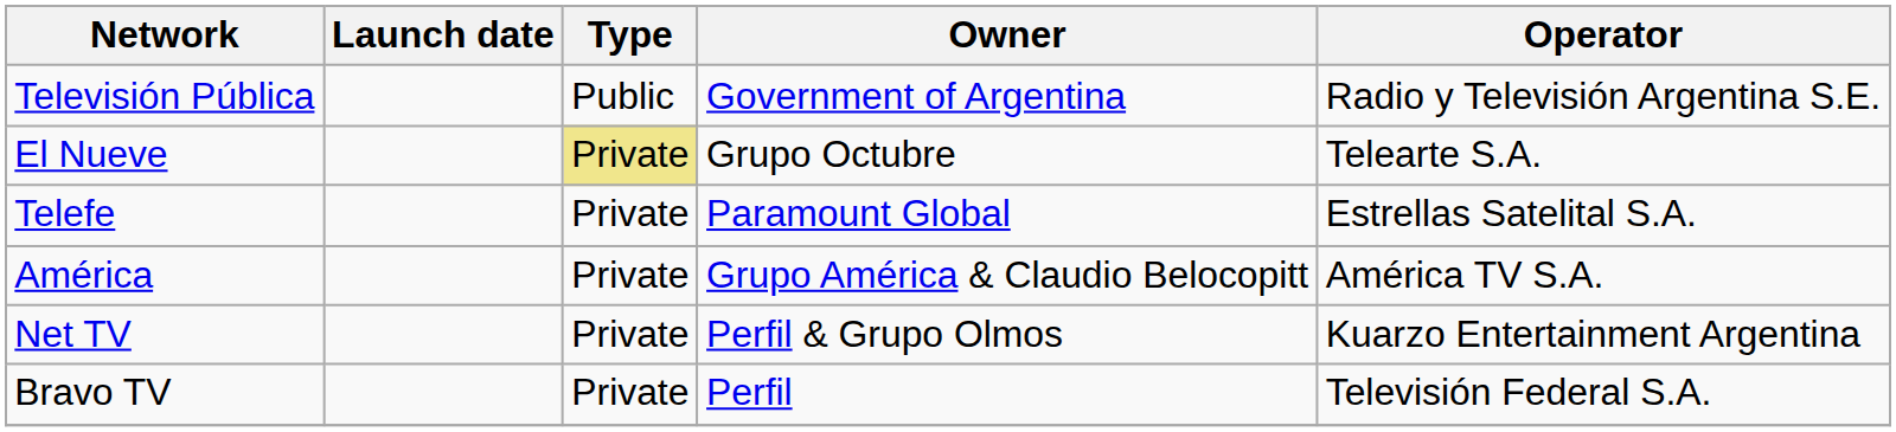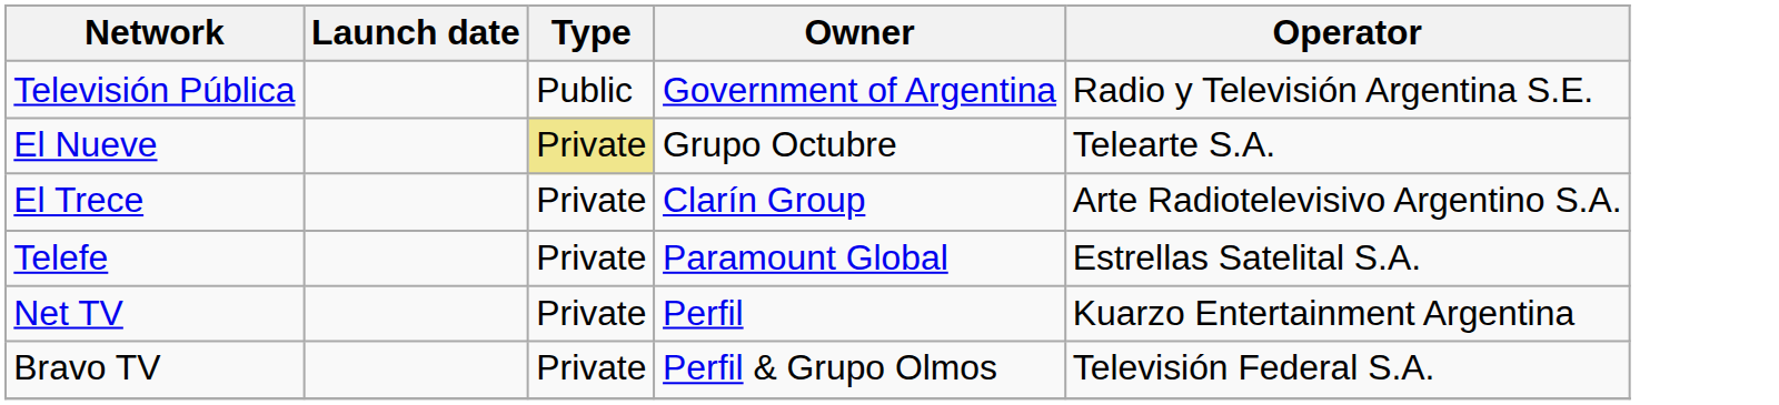+ row: El Trece | Private | Clarín Group | Arte Radiotelevisivo Argentino S.A.
- row: América | Private | Grupo América & Claudio Belocopitt | América TV S.A.
Net TV | Owner: Perfil & Grupo Olmos -> Perfil
Bravo TV | Owner: Perfil -> Perfil & Grupo Olmos
